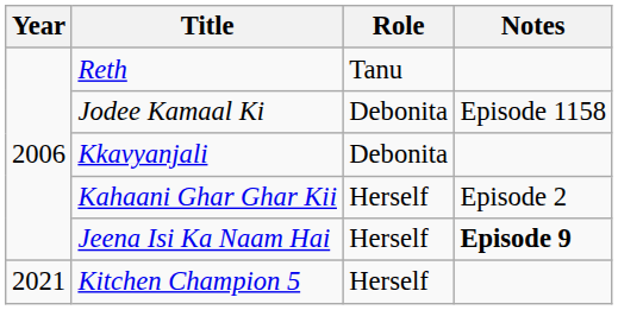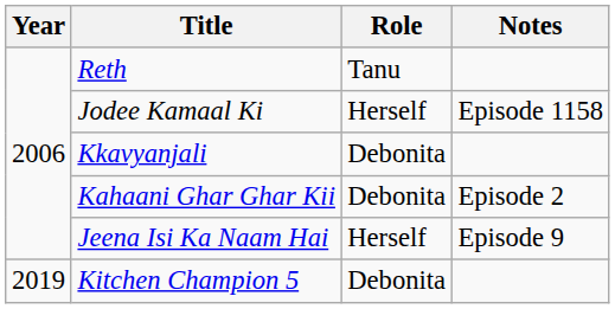Jodee Kamaal Ki | Role: Debonita -> Herself
Kahaani Ghar Ghar Kii | Role: Herself -> Debonita
Jeena Isi Ka Naam Hai | Notes: bold -> normal
Kitchen Champion 5 | Year: 2021 -> 2019
Kitchen Champion 5 | Role: Herself -> Debonita
